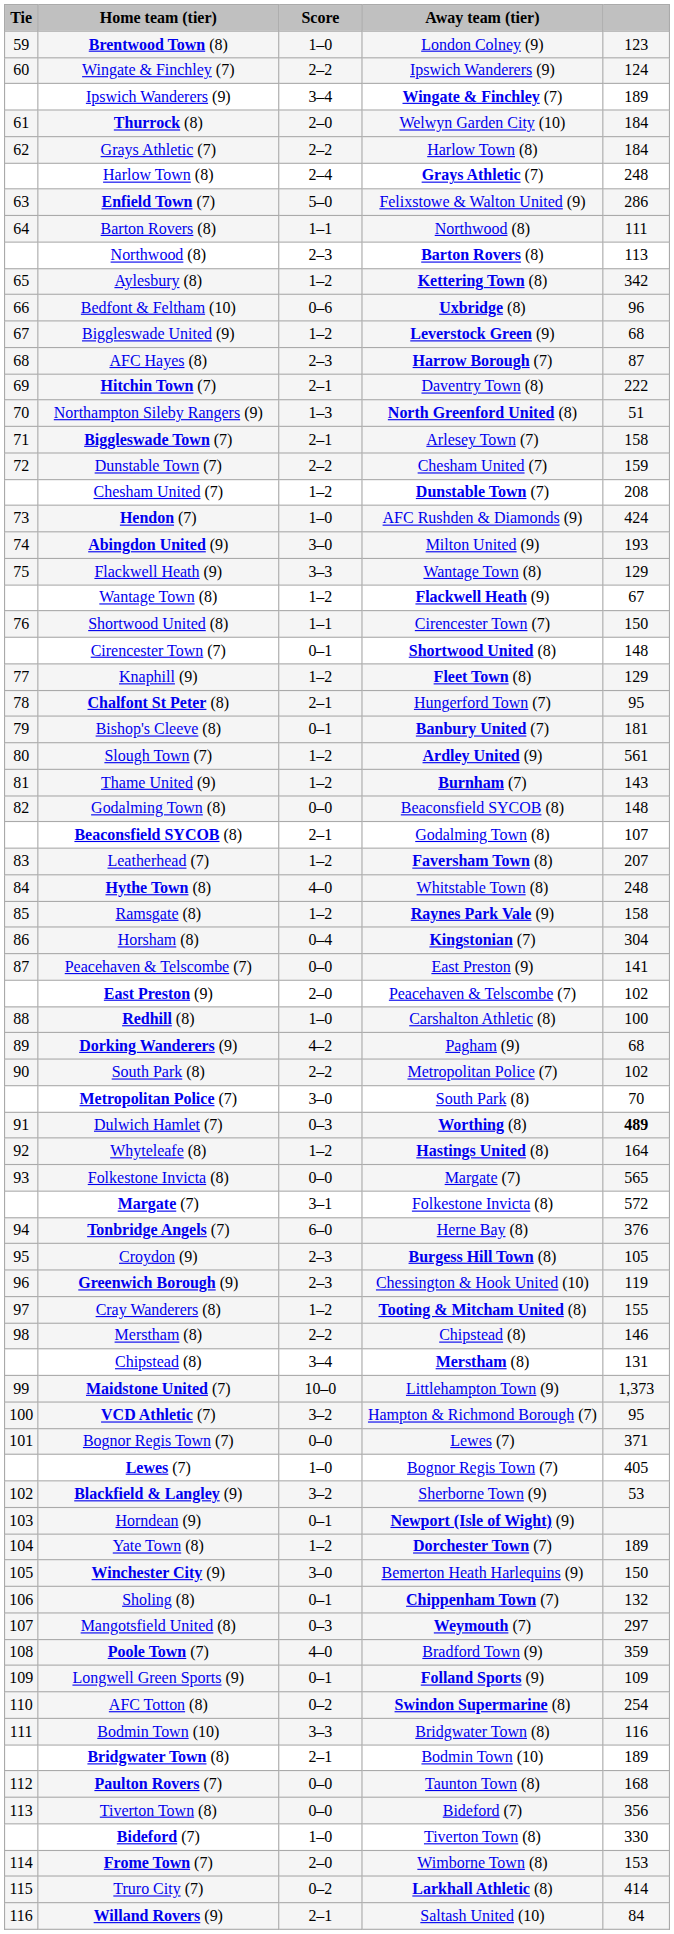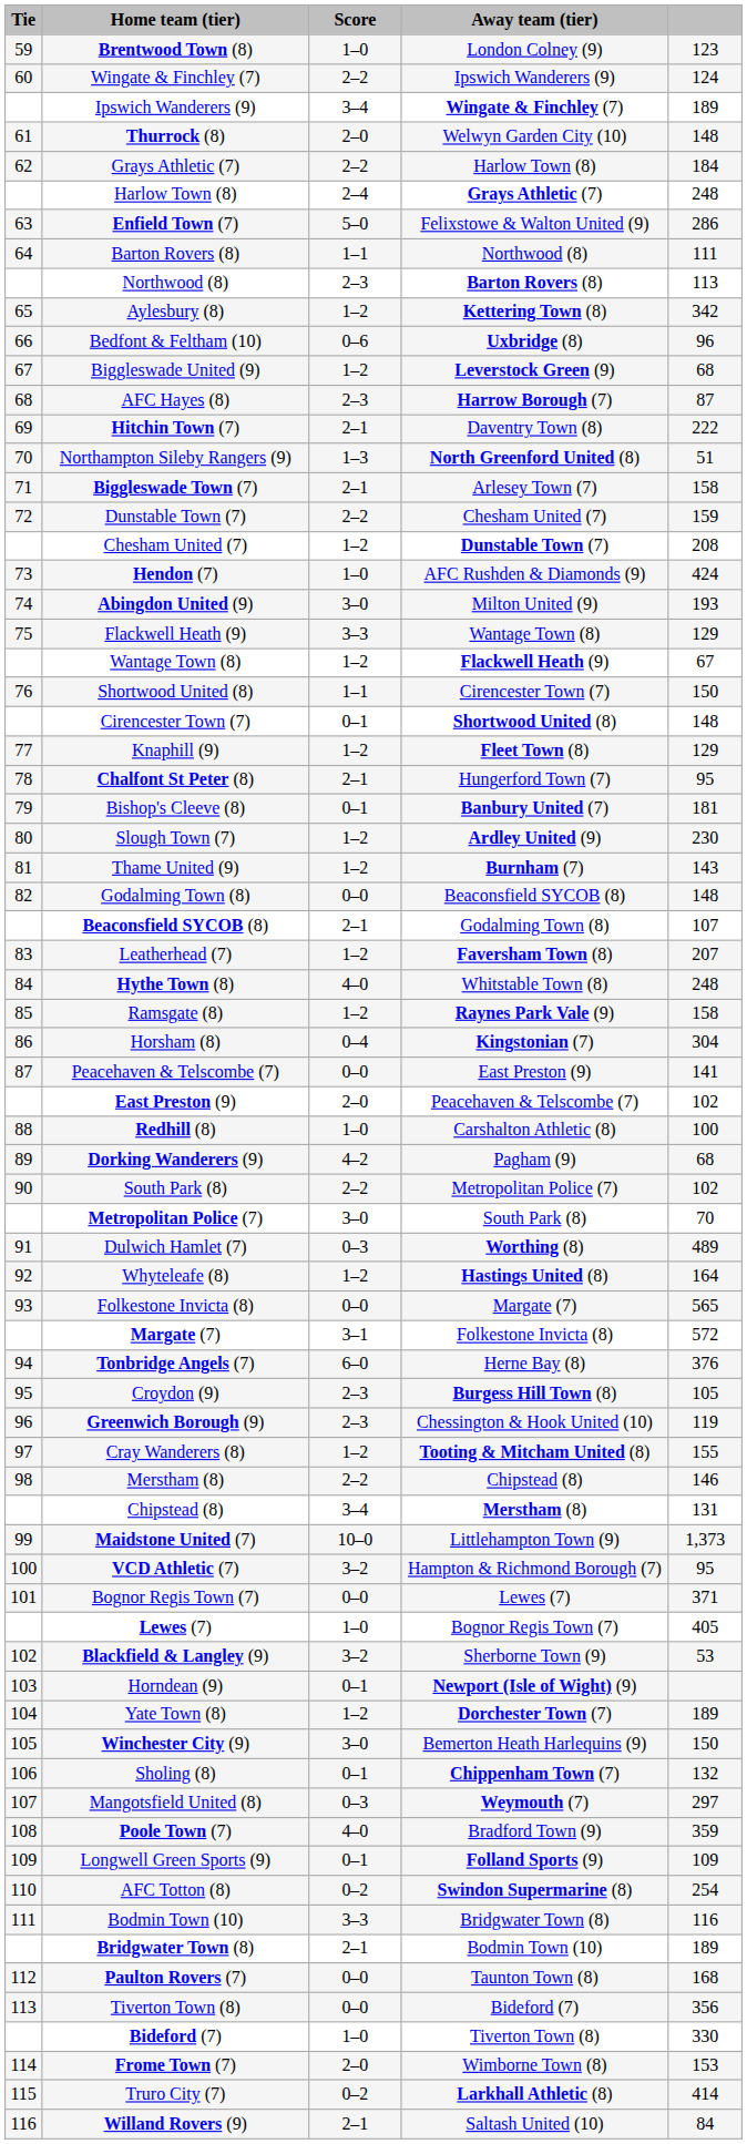Thurrock (8) | column 5: 184 -> 148
Slough Town (7) | column 5: 561 -> 230
Dulwich Hamlet (7) | column 5: bold -> normal
